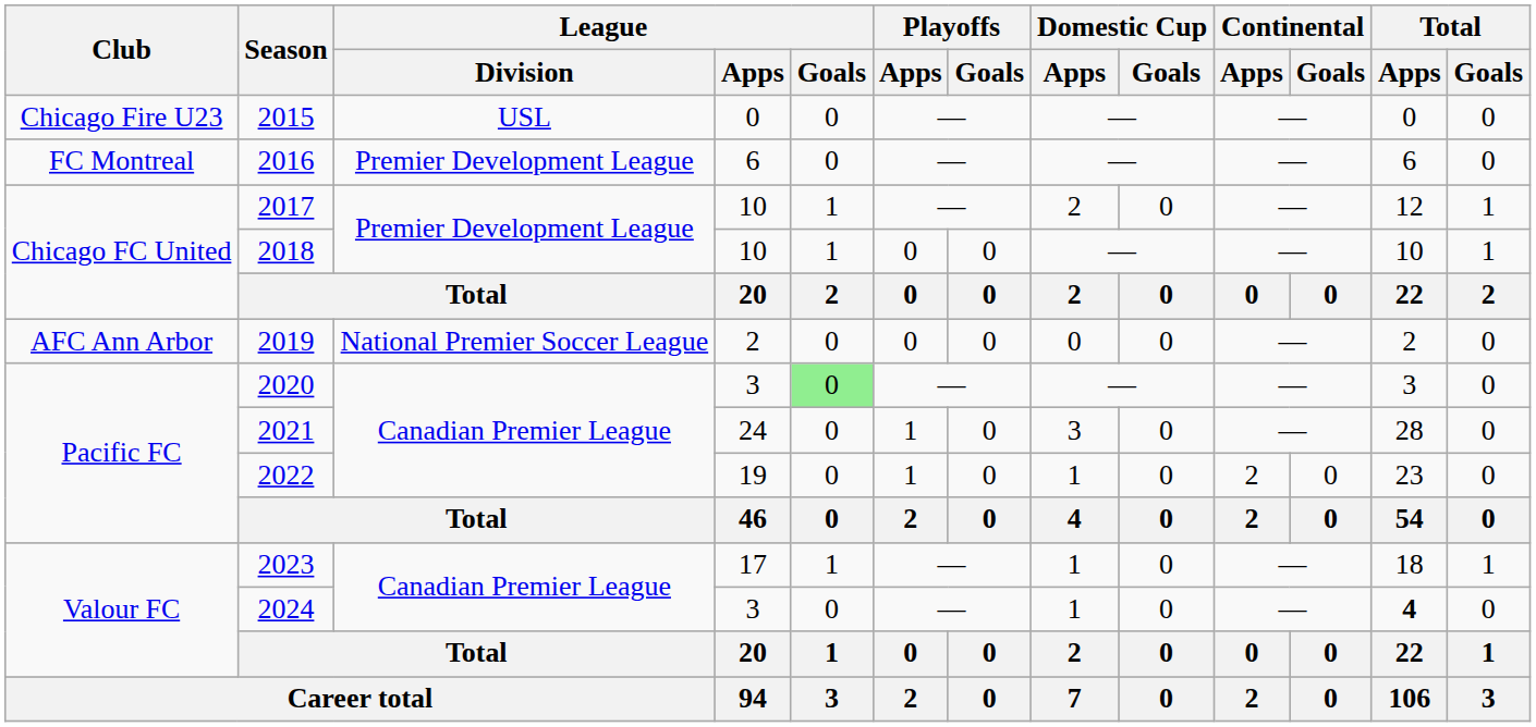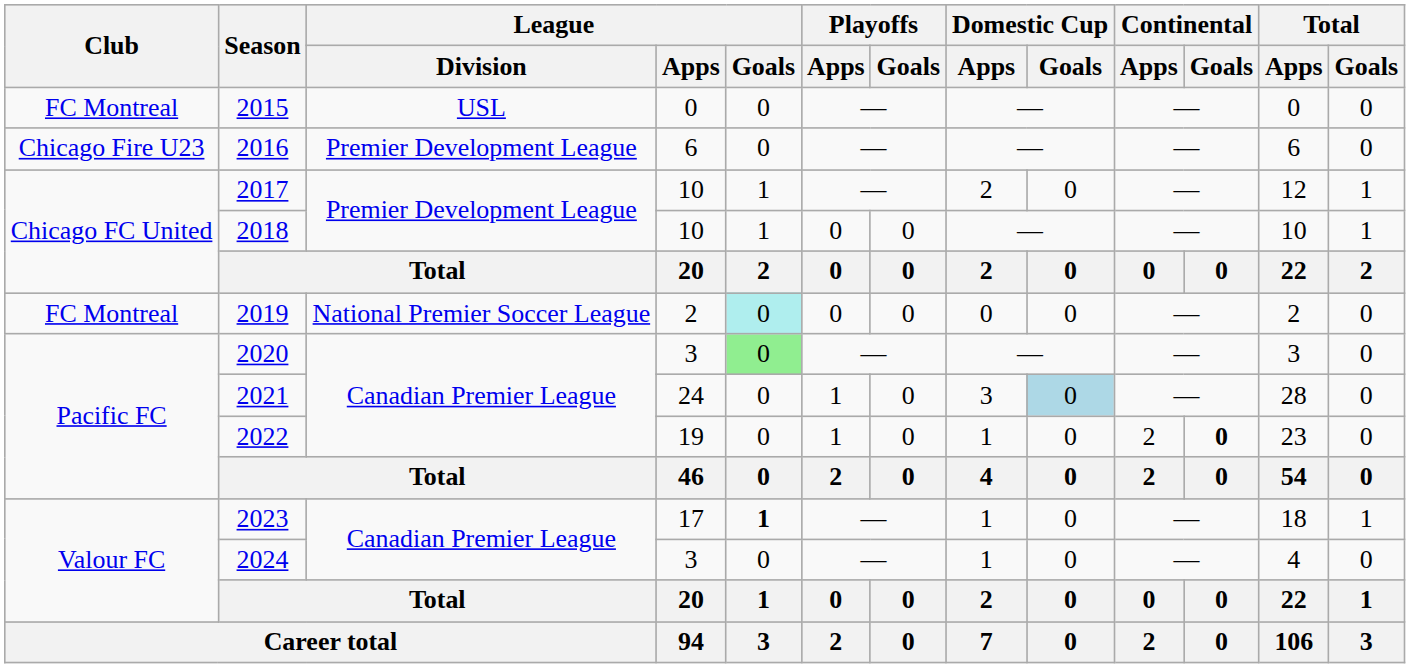2015 | Club: Chicago Fire U23 -> FC Montreal
2016 | Club: FC Montreal -> Chicago Fire U23
2019 | Club: AFC Ann Arbor -> FC Montreal
2019 | League / Goals: no background -> paleturquoise background
2021 | Domestic Cup / Goals: no background -> lightblue background
2022 | Continental / Goals: normal -> bold
2023 | League / Goals: normal -> bold
2024 | Total / Apps: bold -> normal
